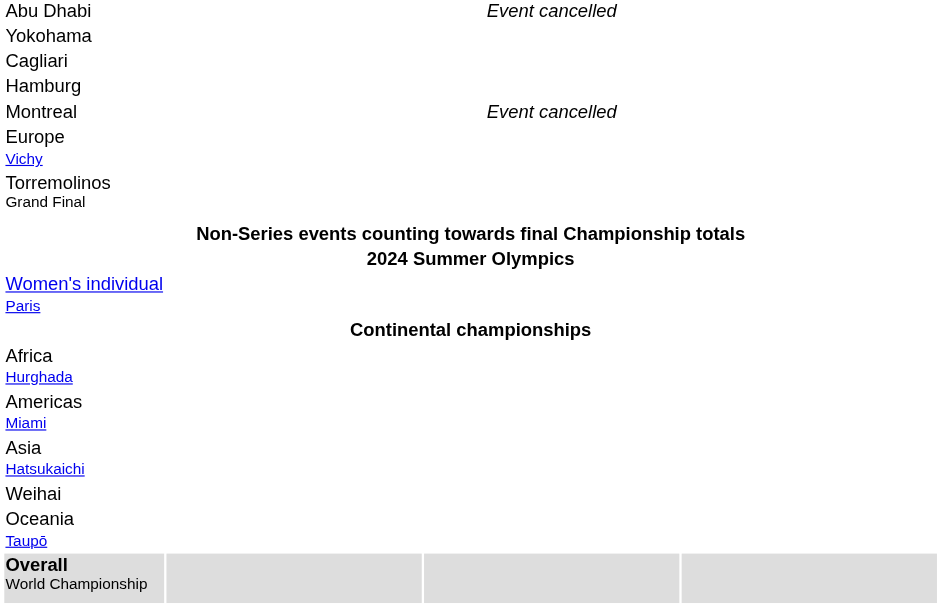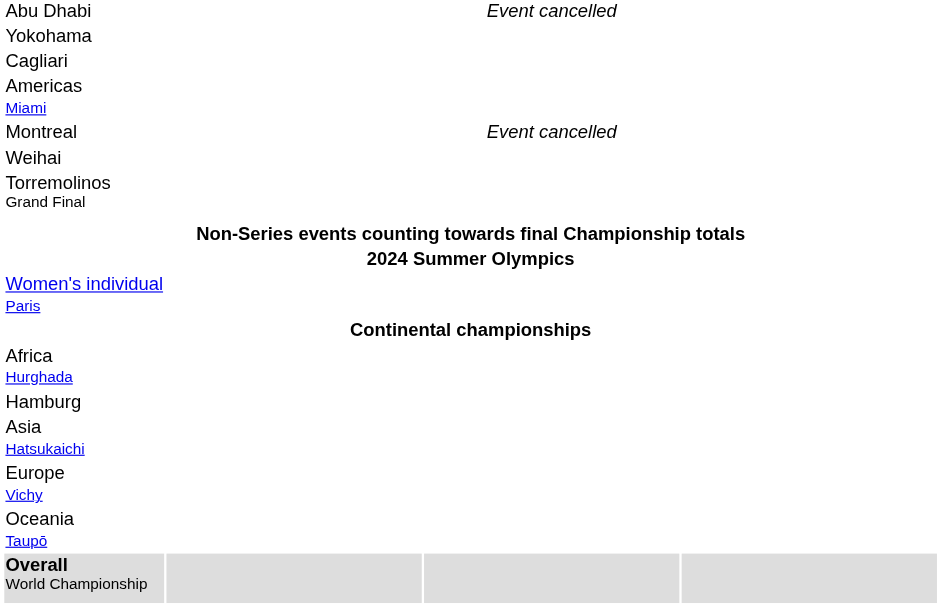rows swapped: Hamburg <-> Americas Miami
rows swapped: Weihai <-> Europe Vichy
